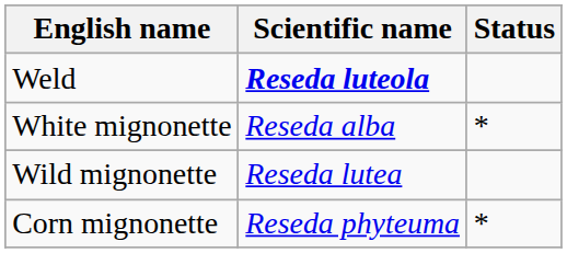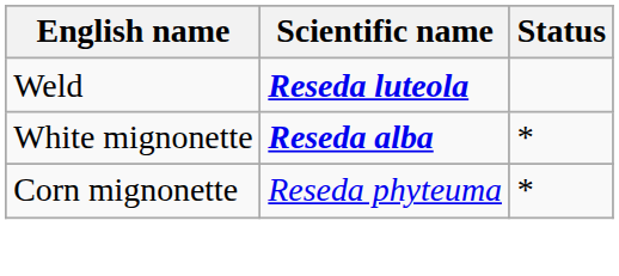White mignonette | Scientific name: normal -> bold
- row: Wild mignonette | Reseda lutea
